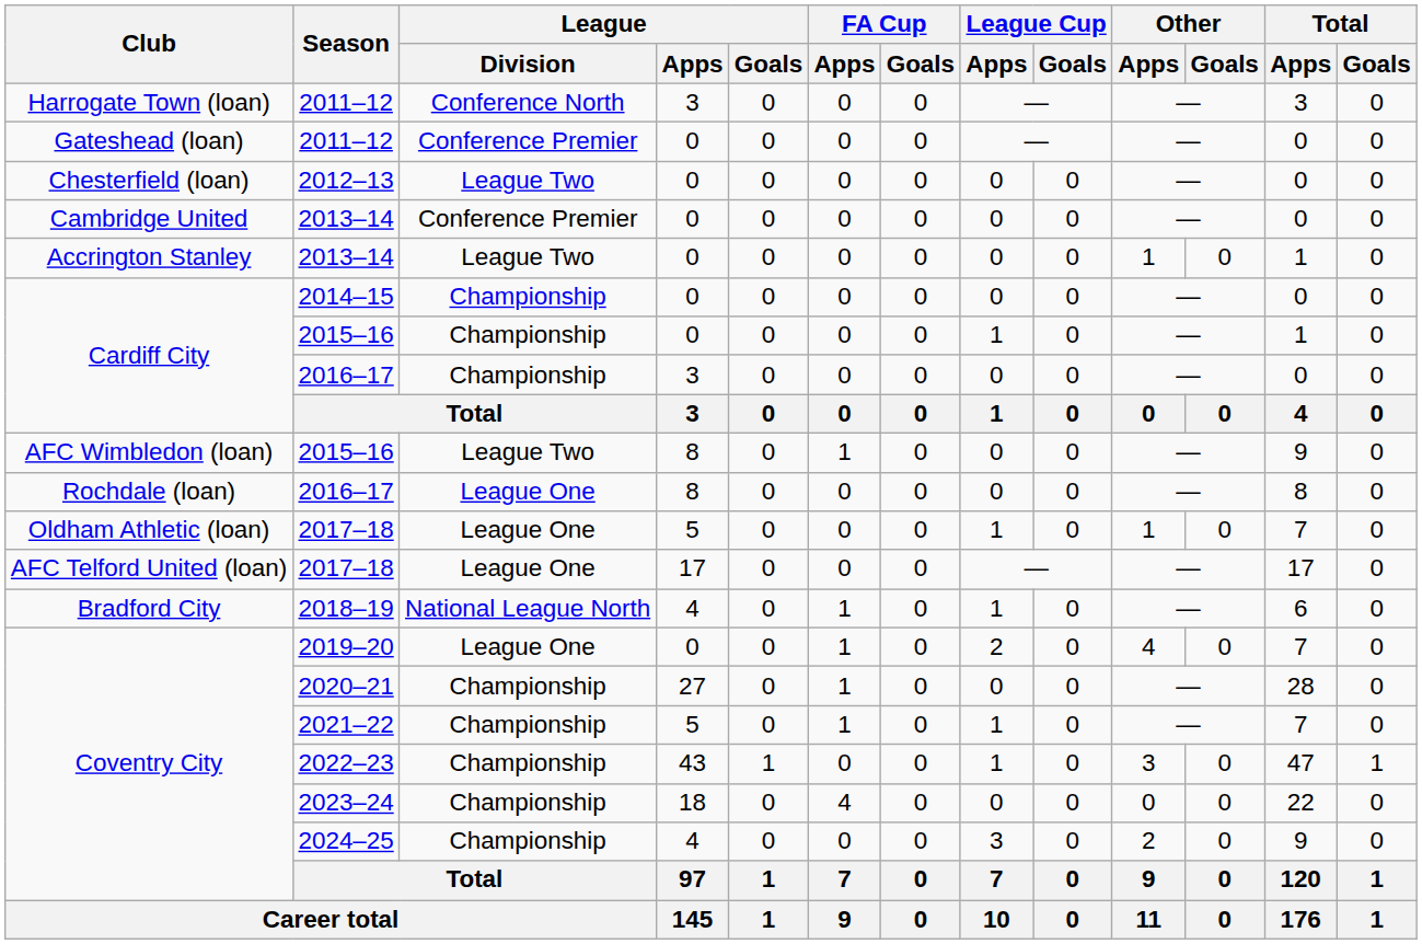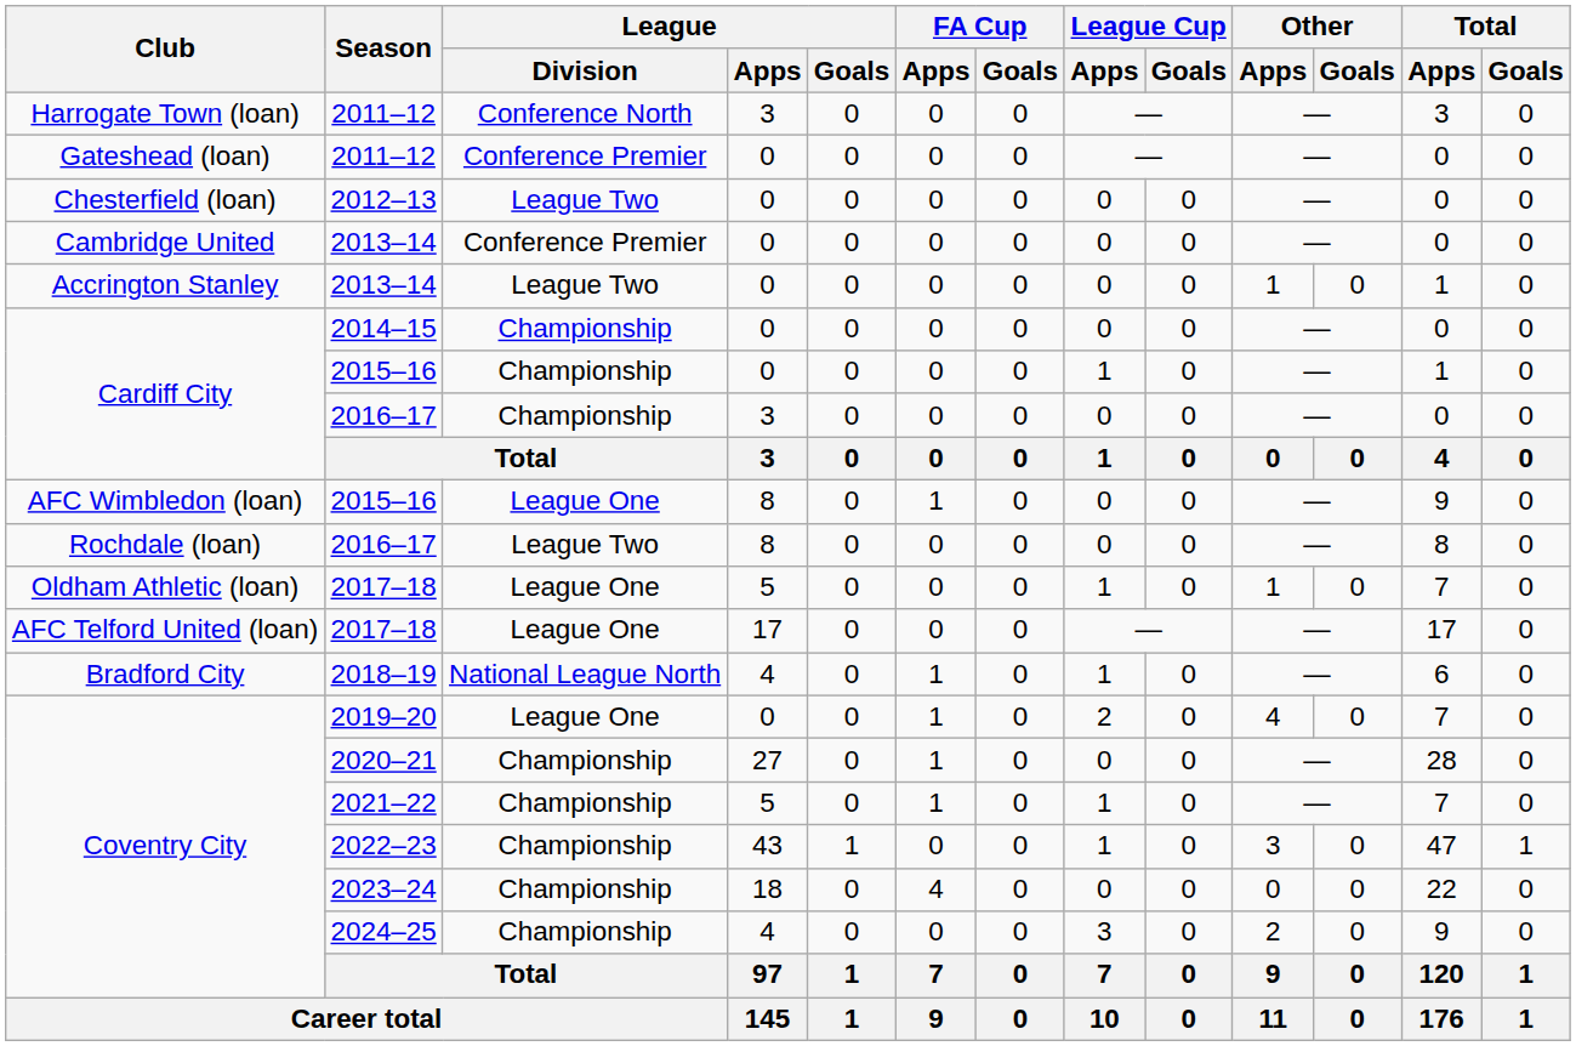AFC Wimbledon (loan) / 2015–16 | League / Division: League Two -> League One
Rochdale (loan) / 2016–17 | League / Division: League One -> League Two
